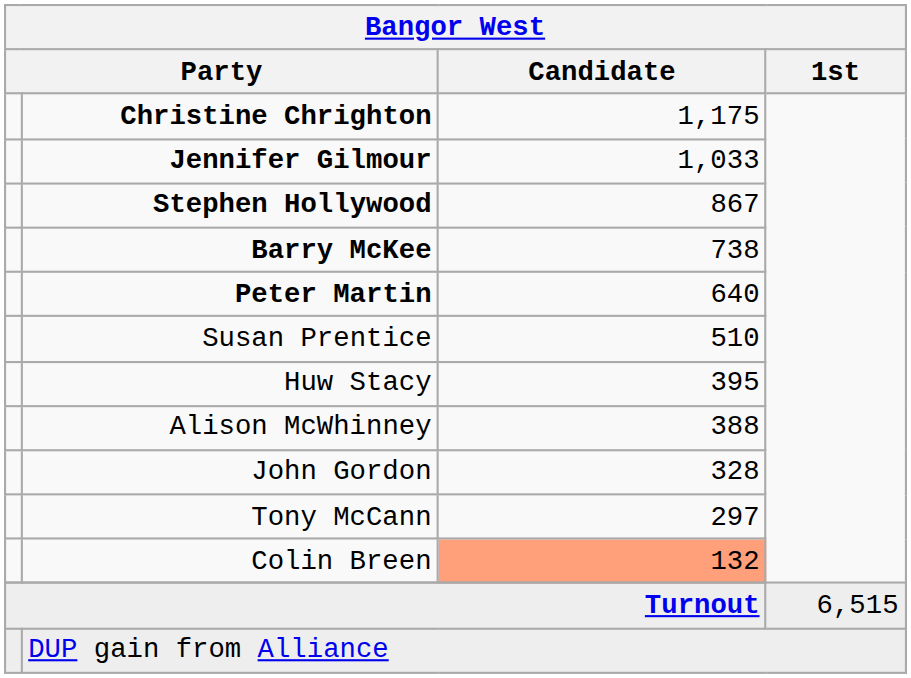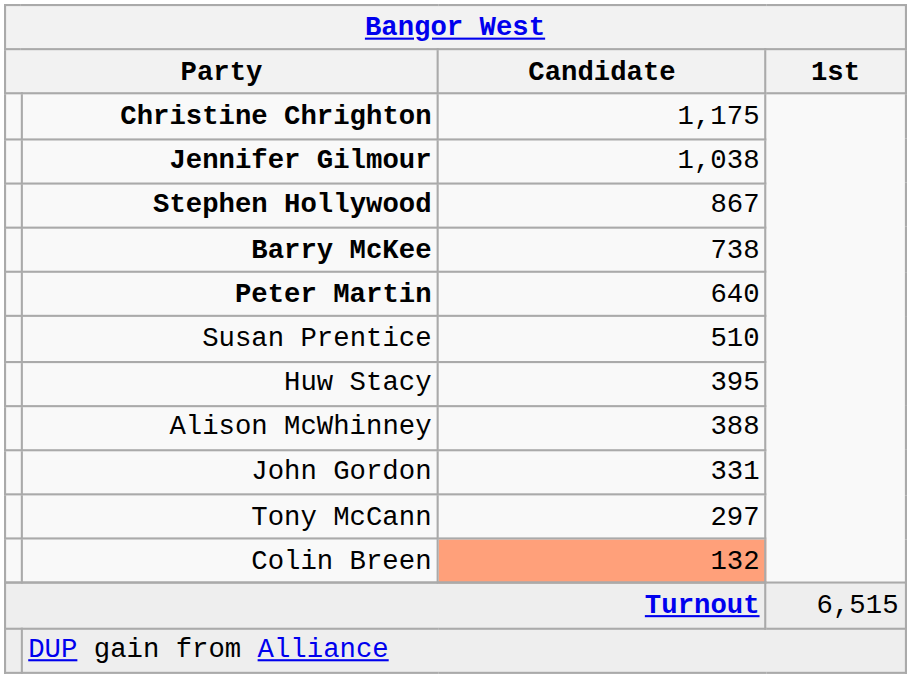Jennifer Gilmour | Bangor West / Candidate: 1,033 -> 1,038
John Gordon | Bangor West / Candidate: 328 -> 331
